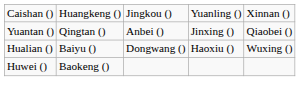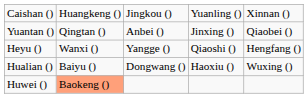+ row: Heyu () | Wanxi () | Yangge () | Qiaoshi () | Hengfang ()
Huwei () | column 2: no background -> lightsalmon background
